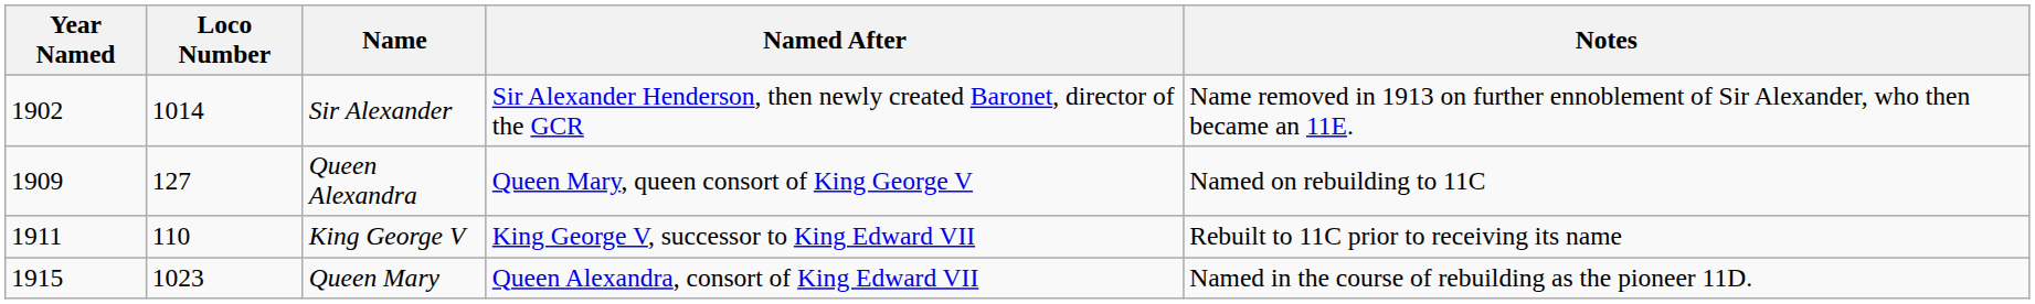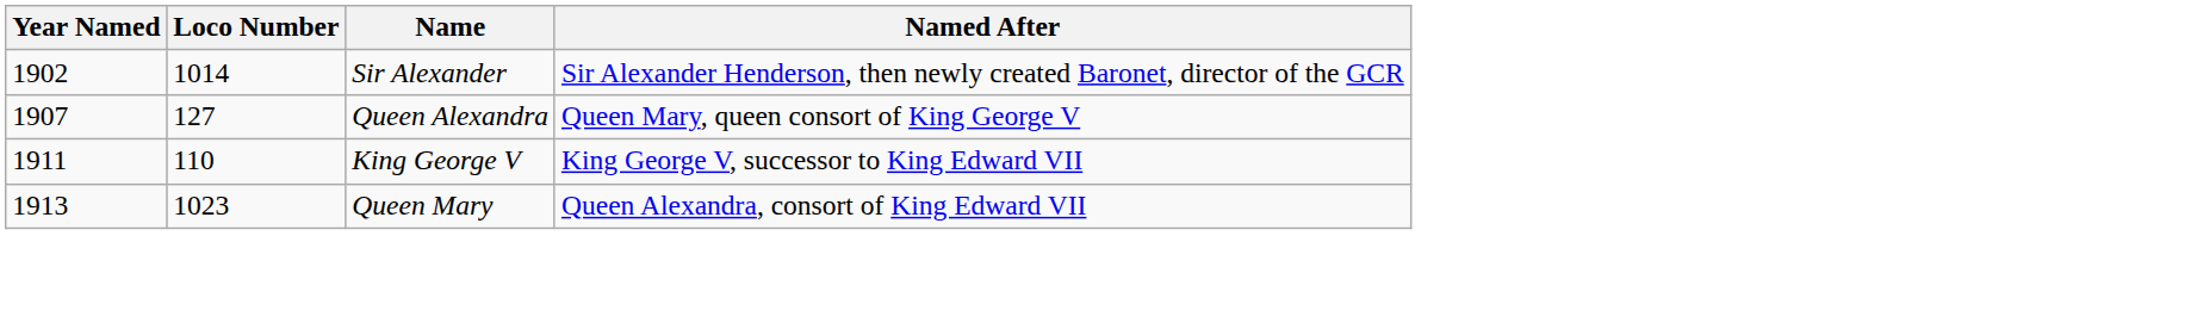- column: Notes | Name removed in 1913 on further ennoblement of Sir Alexander, who then became an 11E. | Named on rebuilding to 11C | Rebuilt to 11C prior to receiving its name | Named in the course of rebuilding as the pioneer 11D.
Queen Alexandra | Year Named: 1909 -> 1907
Queen Mary | Year Named: 1915 -> 1913
